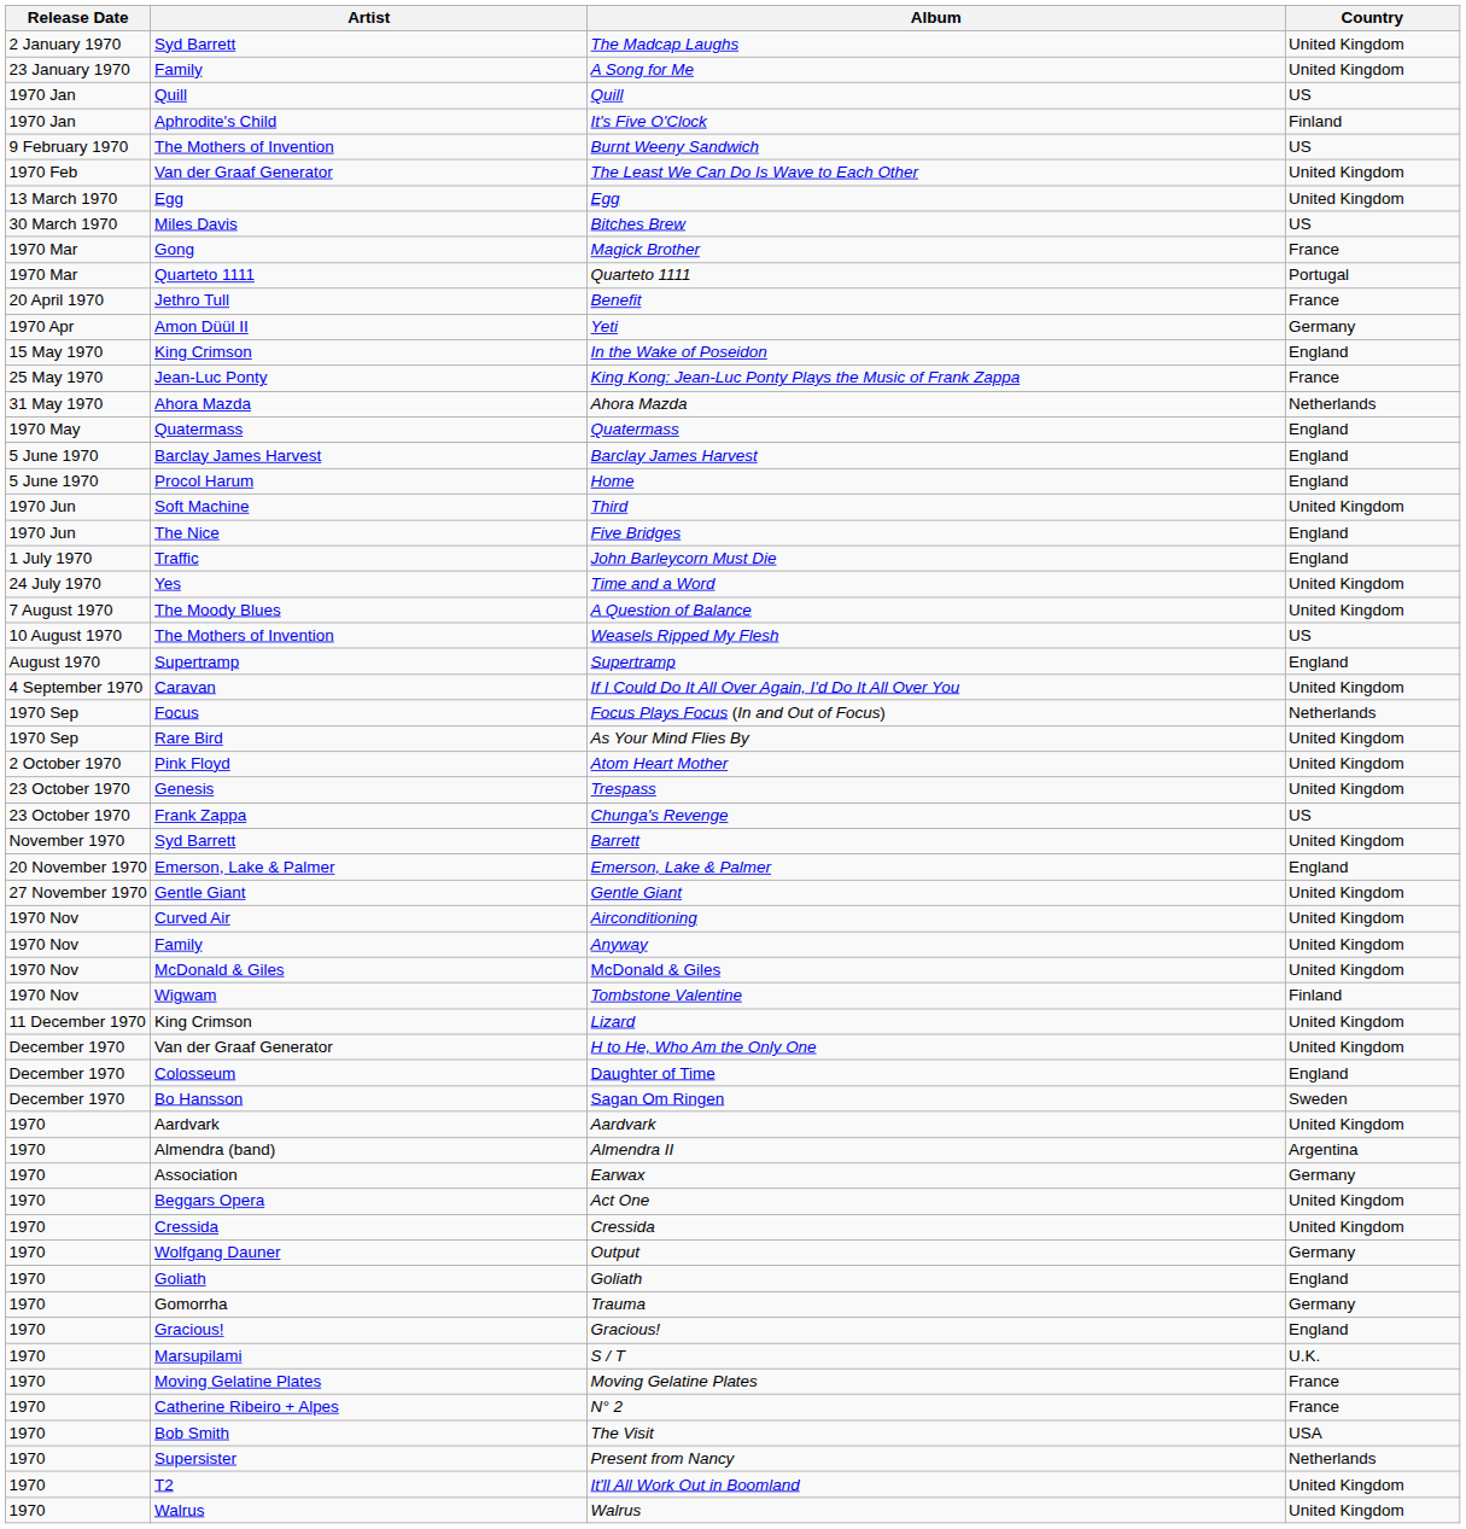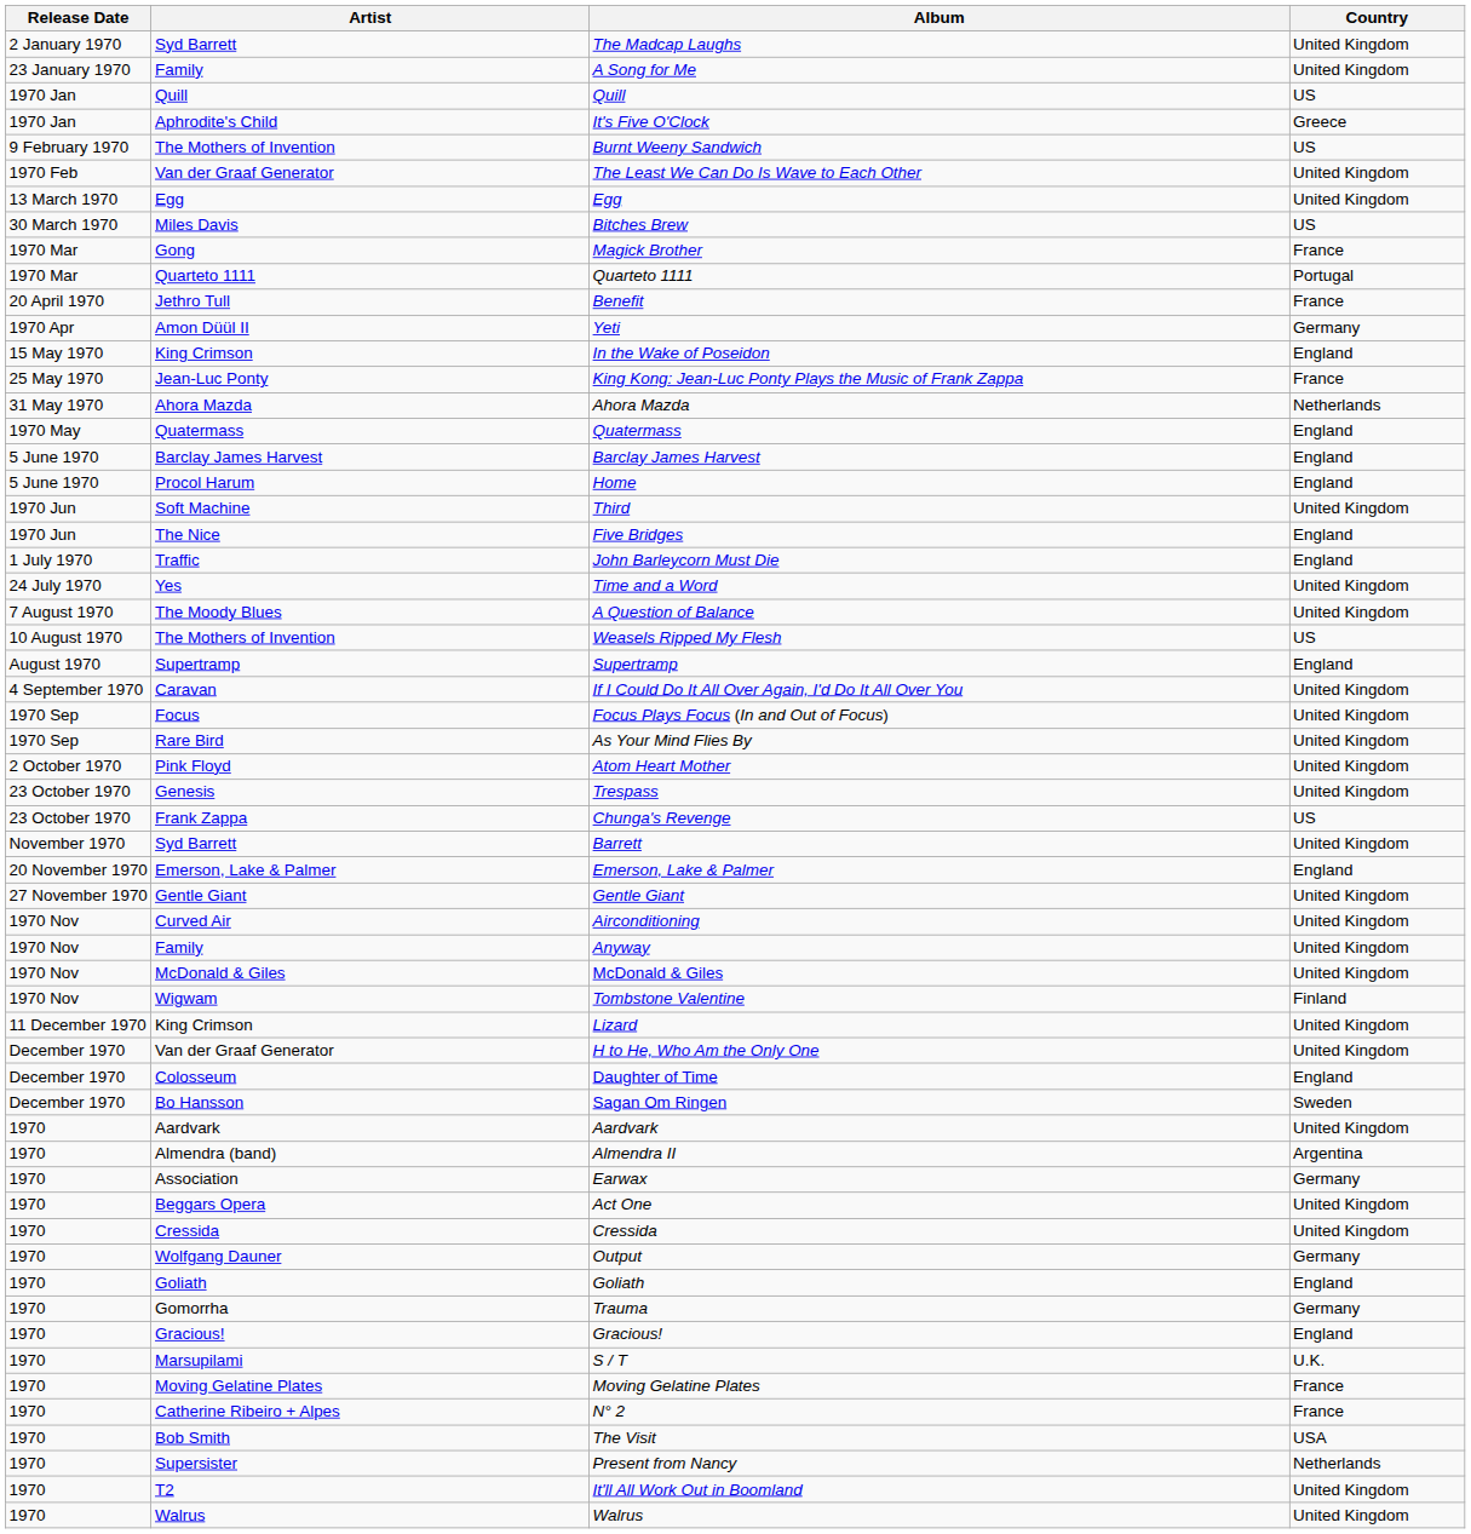It's Five O'Clock | Country: Finland -> Greece
Focus Plays Focus (In and Out of Focus) | Country: Netherlands -> United Kingdom
